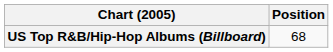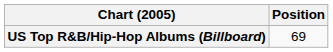US Top R&B/Hip-Hop Albums (Billboard) | Position: 68 -> 69
